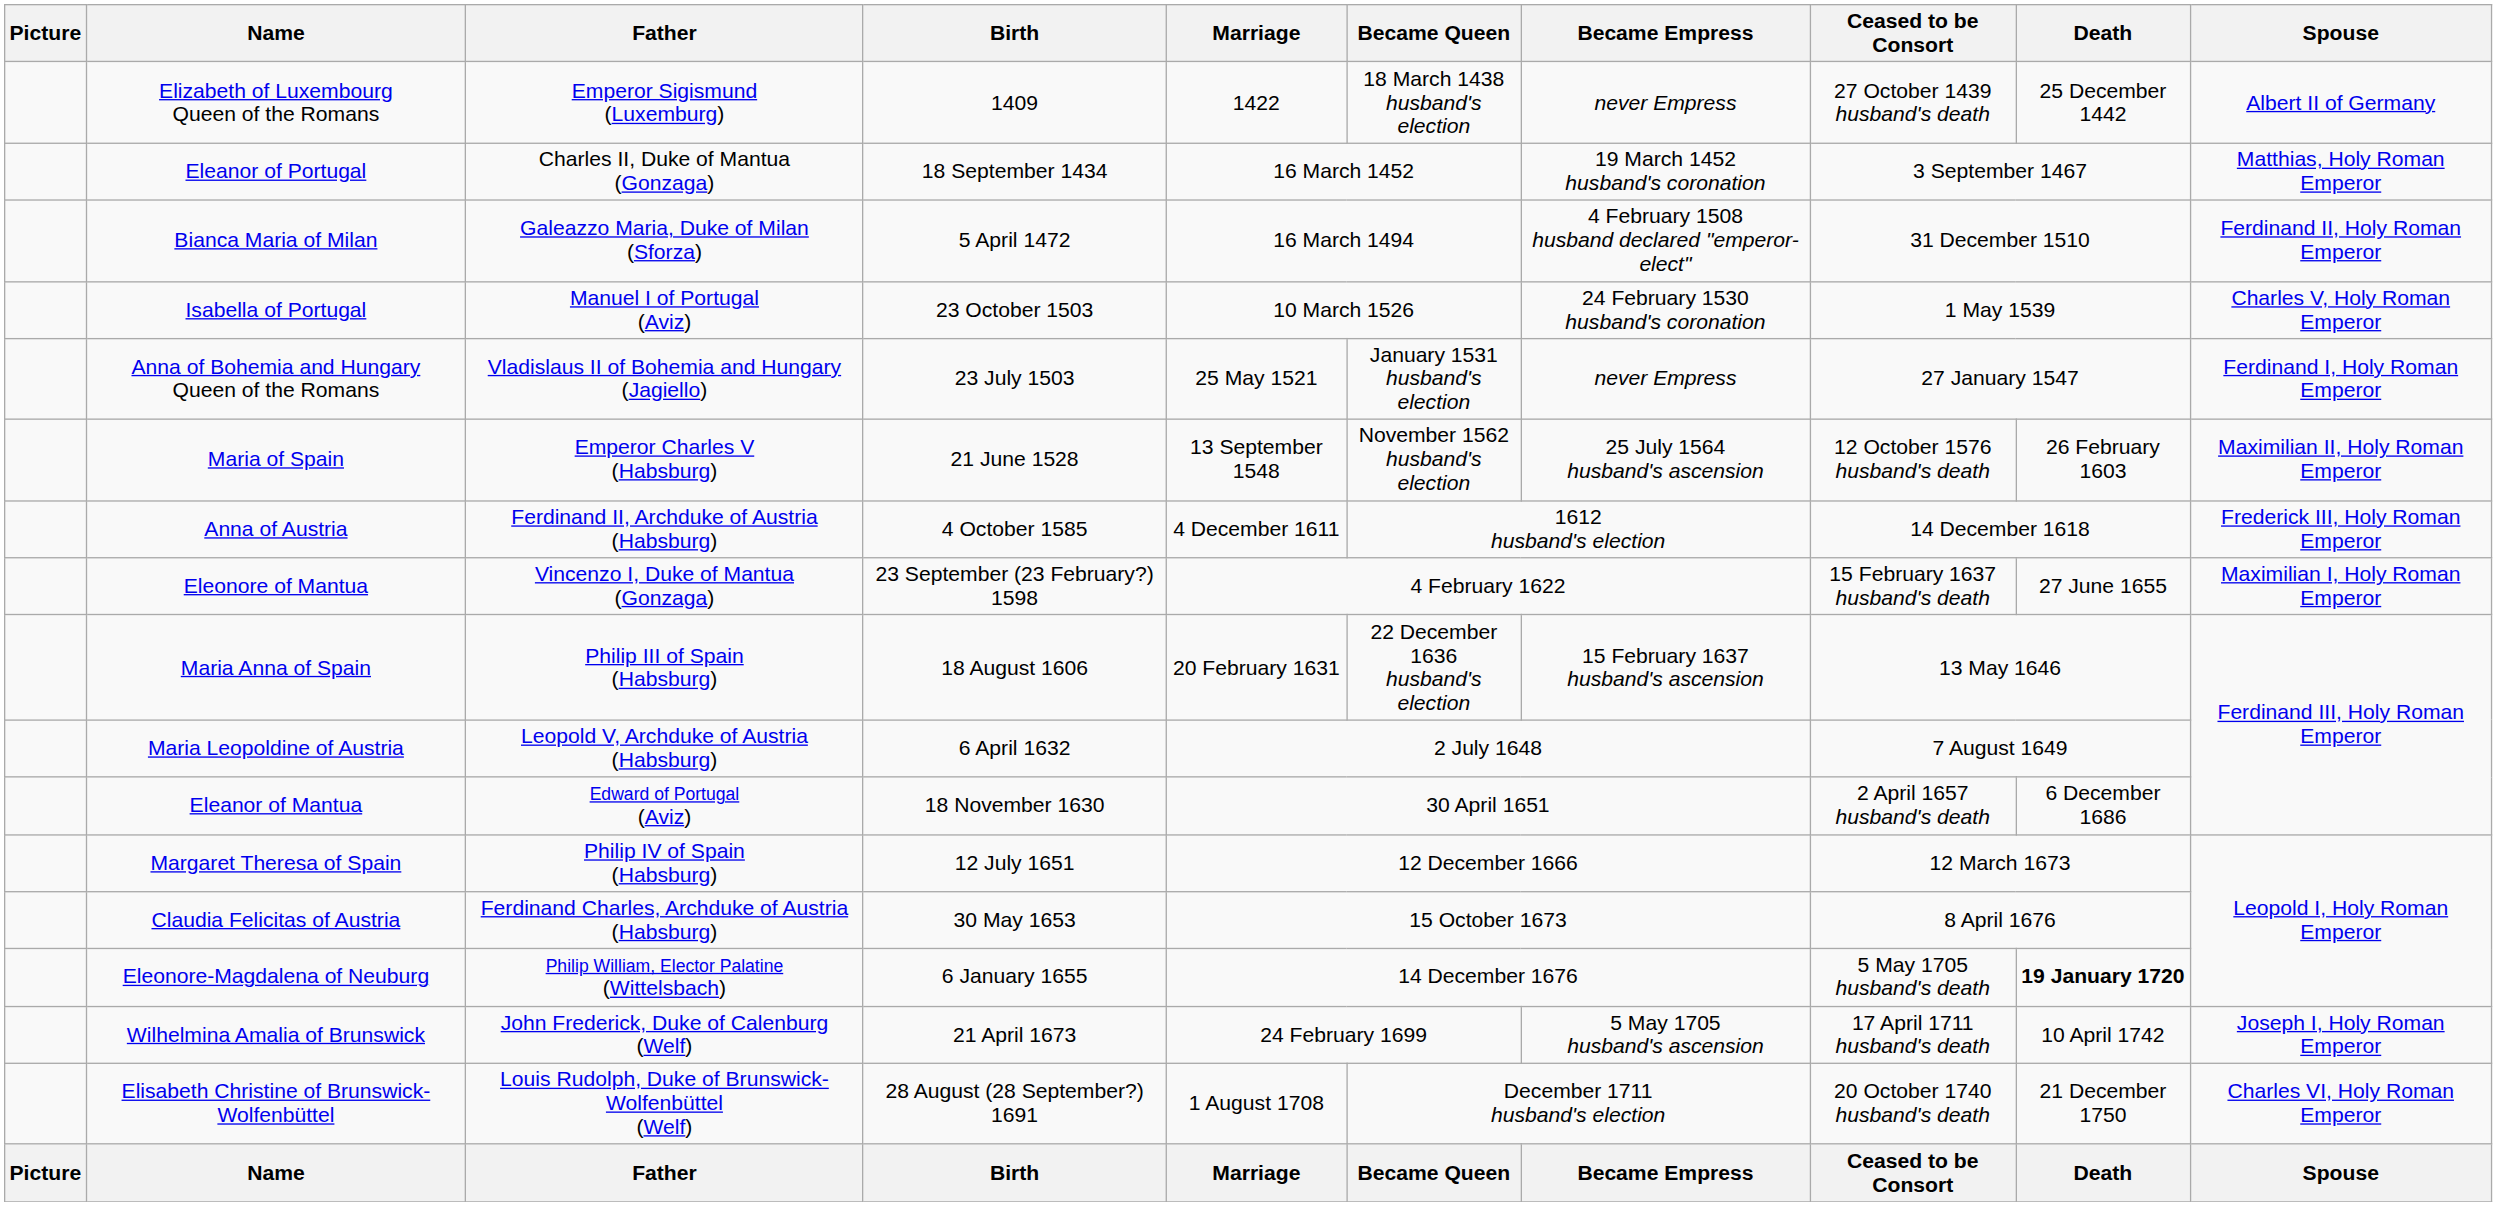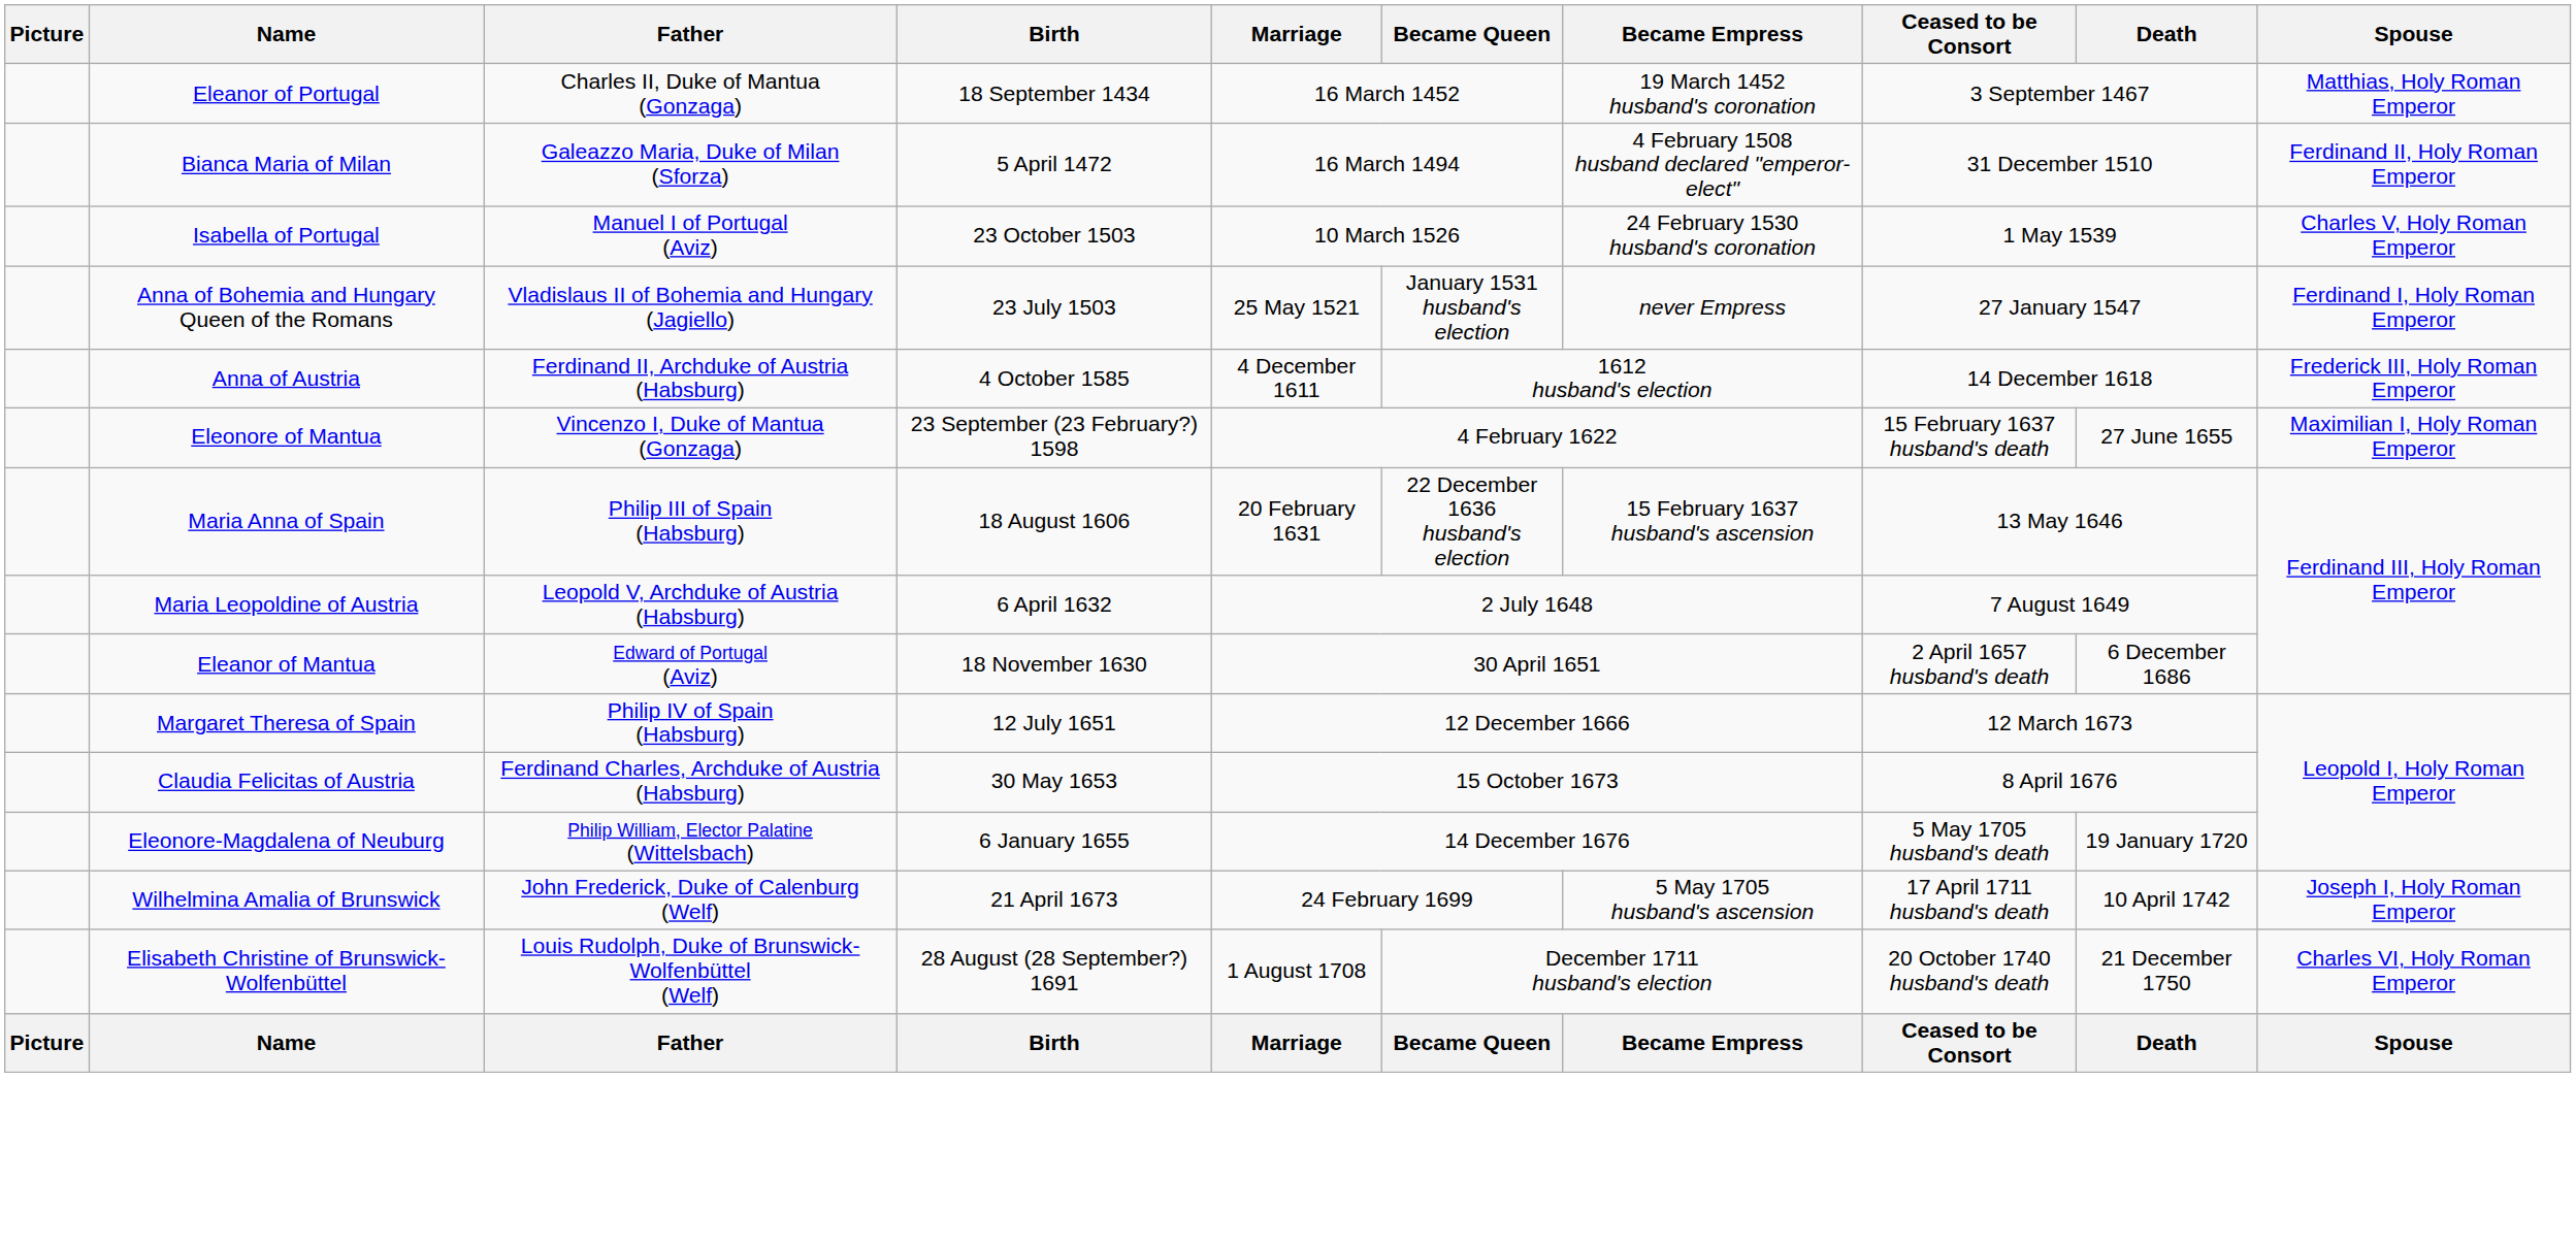- row: Elizabeth of Luxembourg Queen of the Romans | Emperor Sigismund (Luxemburg) | 1409 | 1422 | 18 March 1438 husband's election | never Empress | 27 October 1439 husband's death | 25 December 1442 | Albert II of Germany
- row: Maria of Spain | Emperor Charles V (Habsburg) | 21 June 1528 | 13 September 1548 | November 1562 husband's election | 25 July 1564 husband's ascension | 12 October 1576 husband's death | 26 February 1603 | Maximilian II, Holy Roman Emperor
Eleonore-Magdalena of Neuburg | Death: bold -> normal
